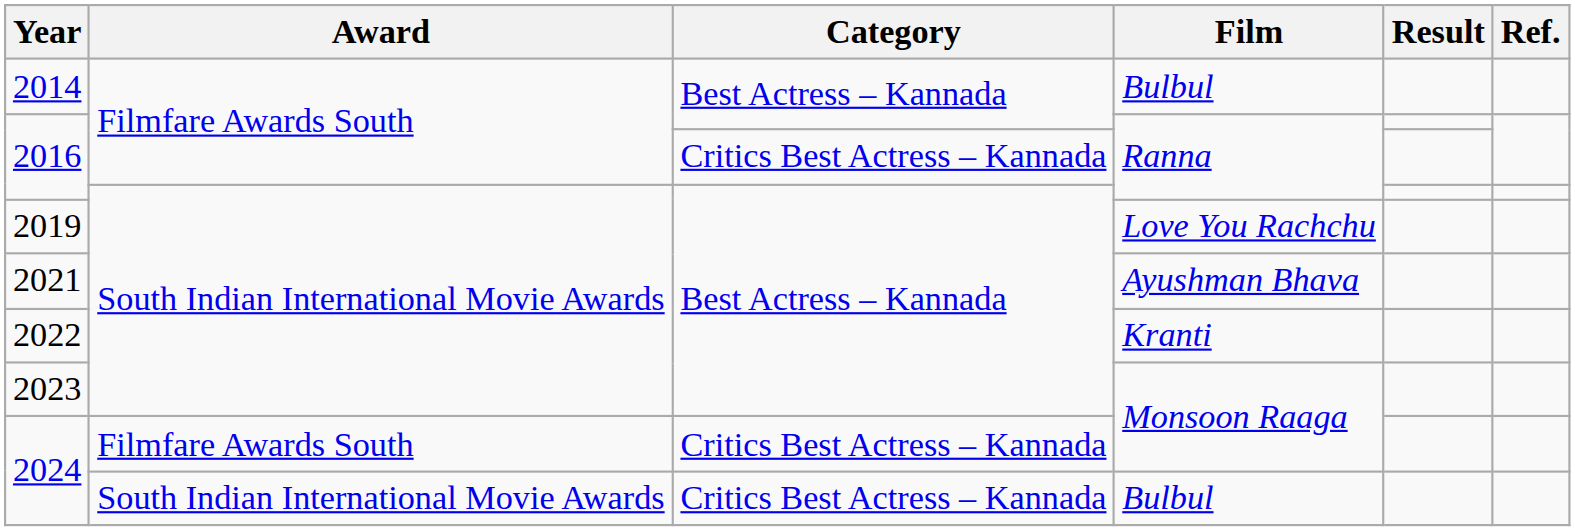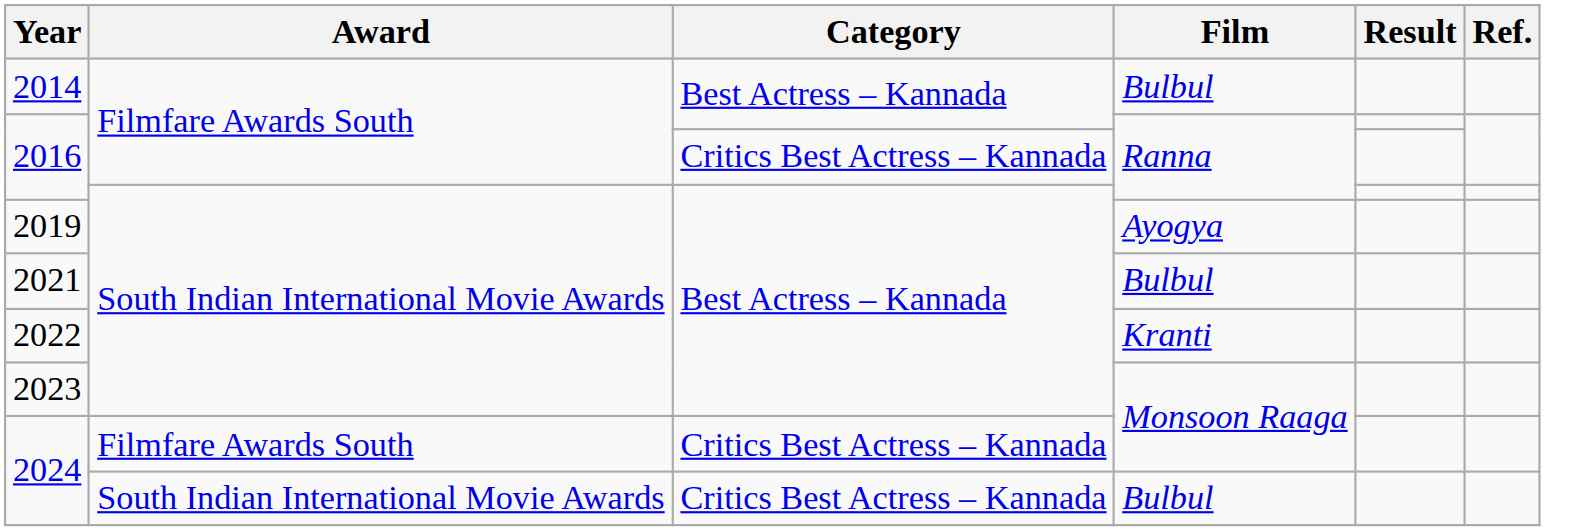2019 | Film: Love You Rachchu -> Ayogya
2021 | Film: Ayushman Bhava -> Bulbul
